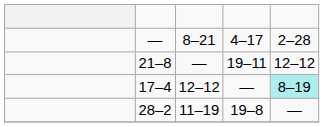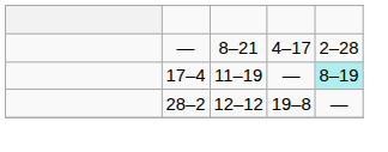- row: 21–8 | — | 19–11 | 12–12
17–4 | column 3: 12–12 -> 11–19
28–2 | column 3: 11–19 -> 12–12
